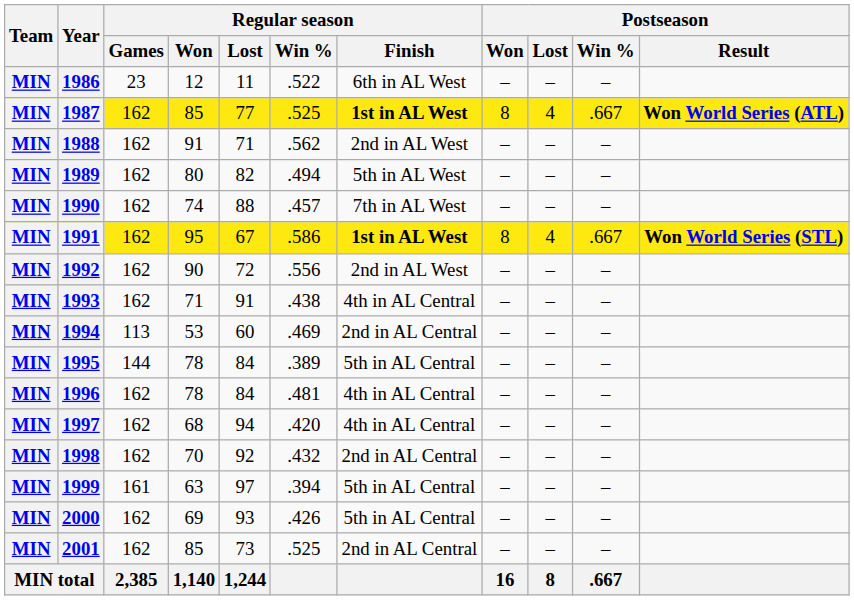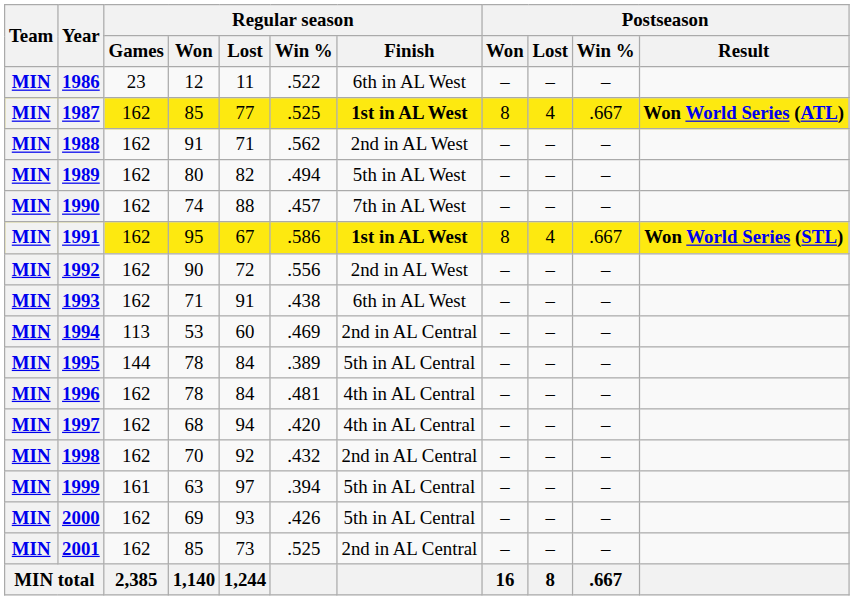1993 | Regular season / Finish: 4th in AL Central -> 6th in AL West
